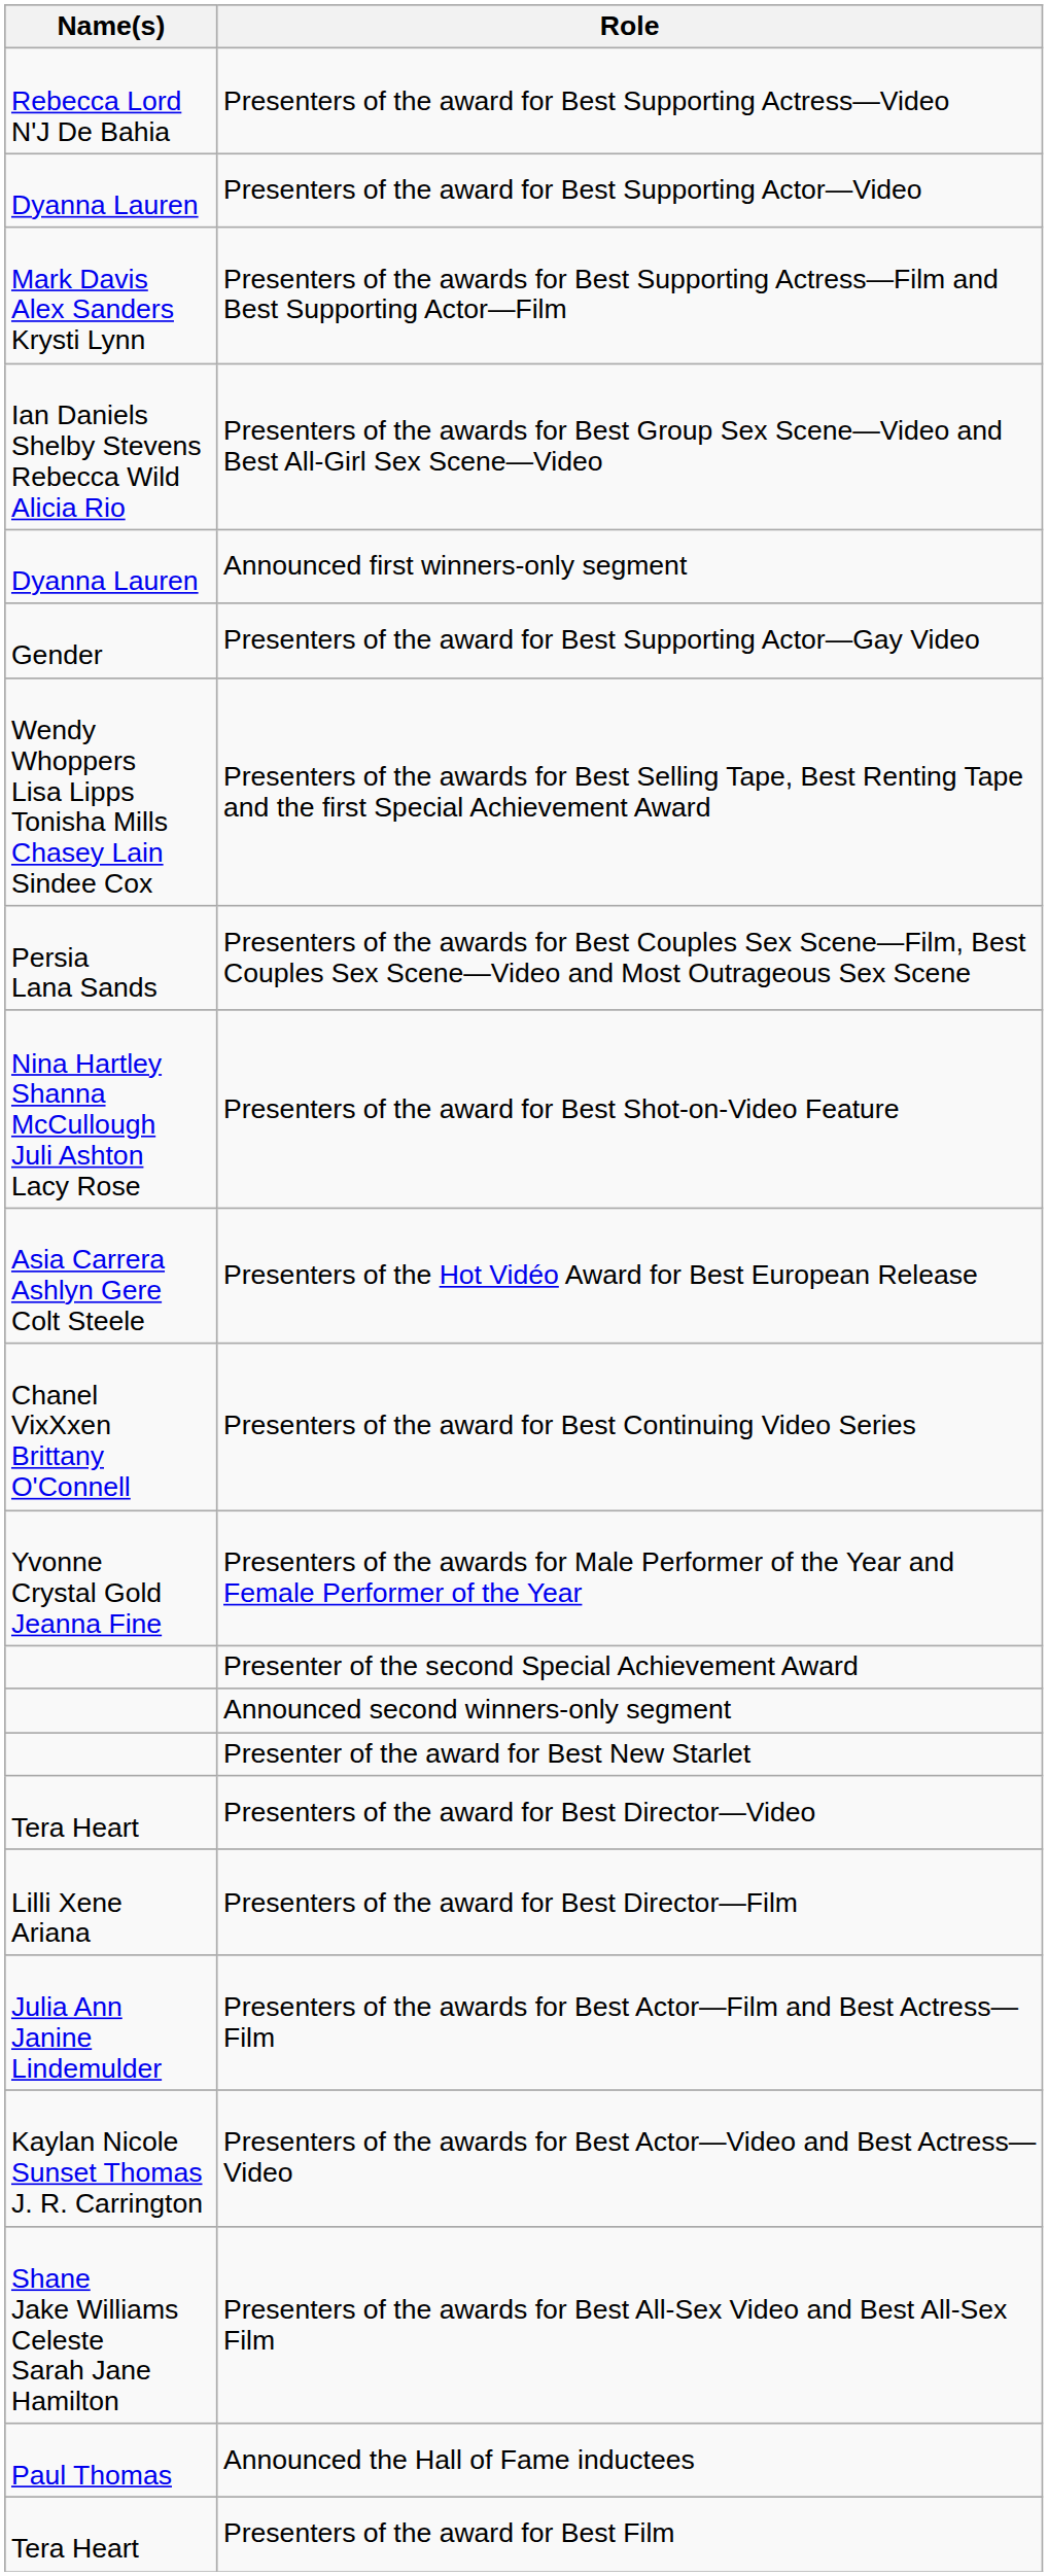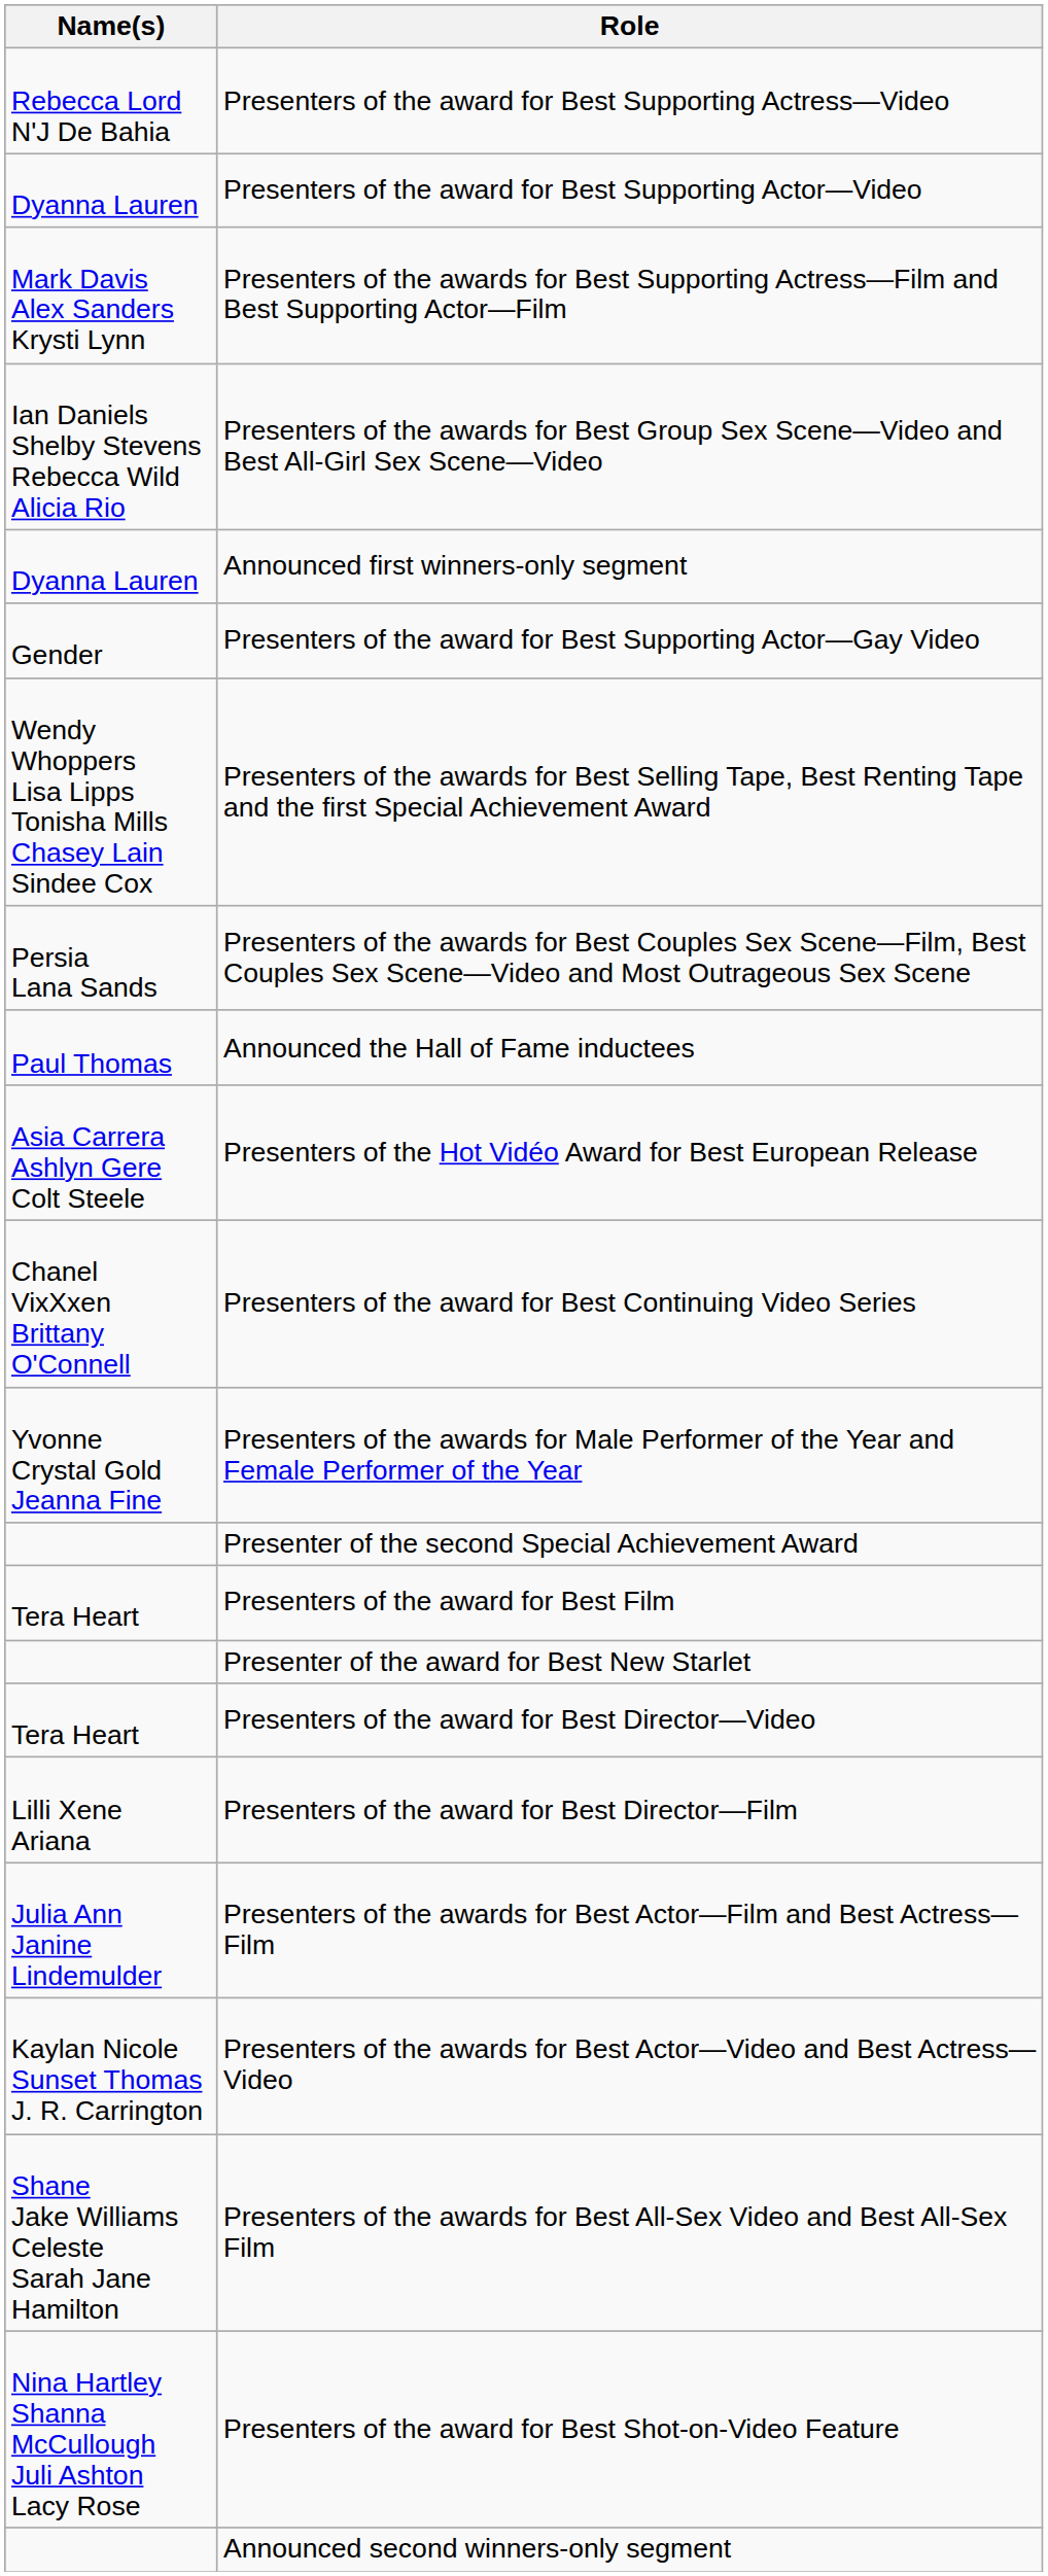rows swapped: Announced the Hall of Fame inductees <-> Presenters of the award for Best Shot-on-Video Feature
rows swapped: Announced second winners-only segment <-> Presenters of the award for Best Film
